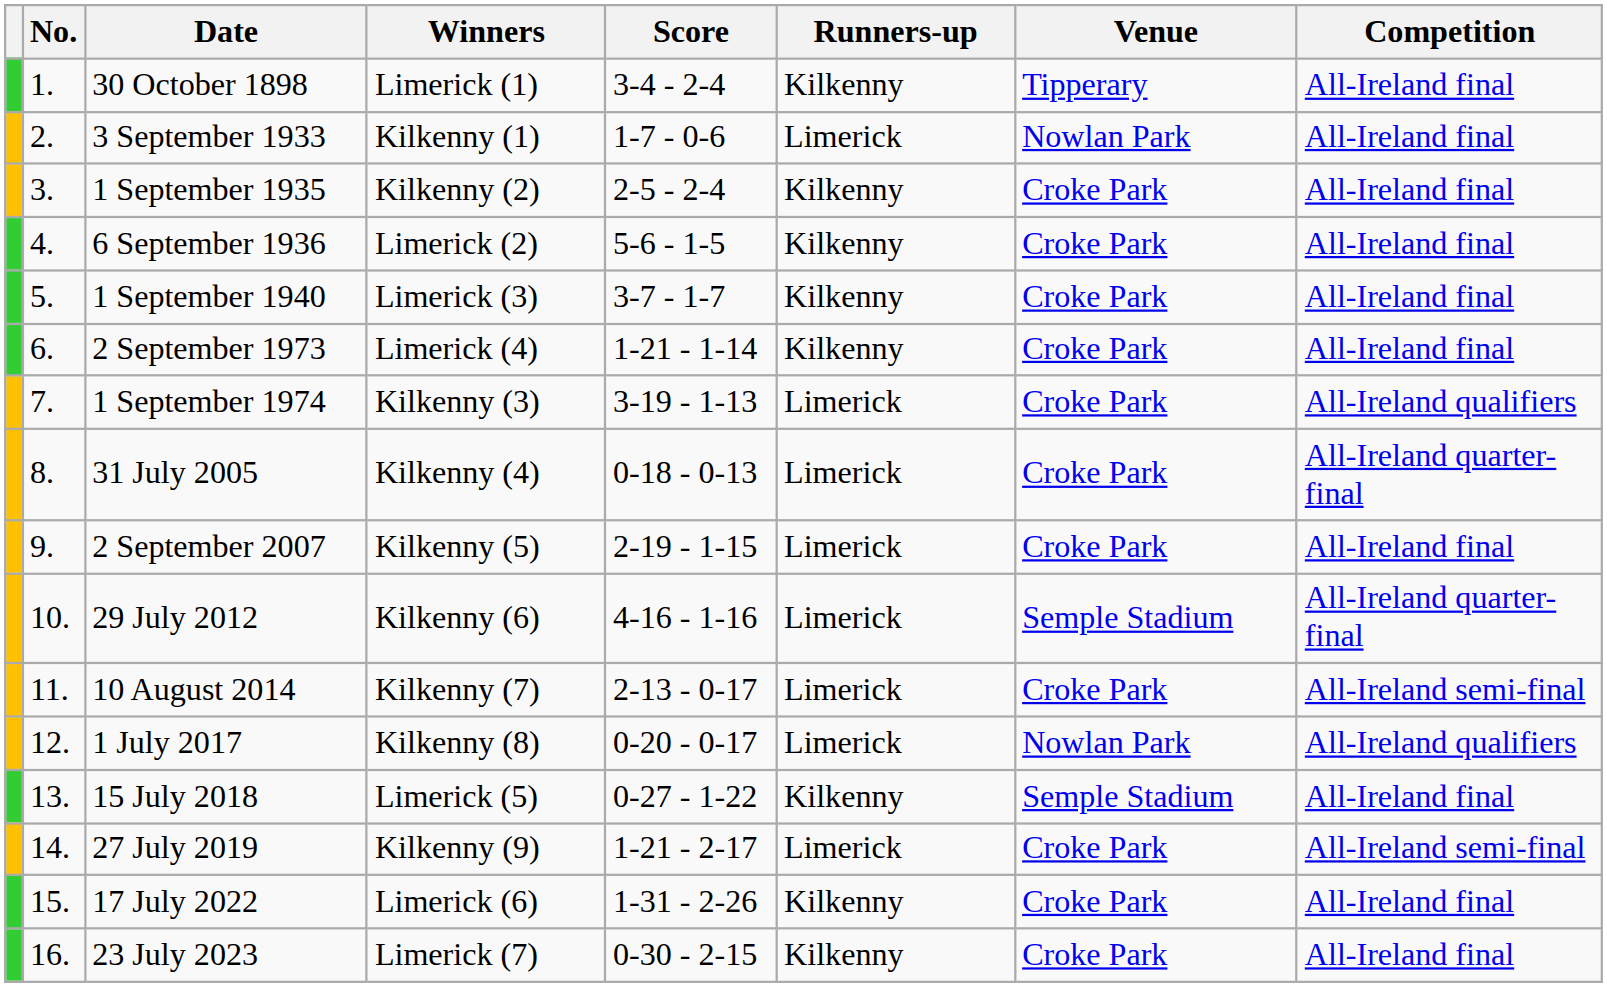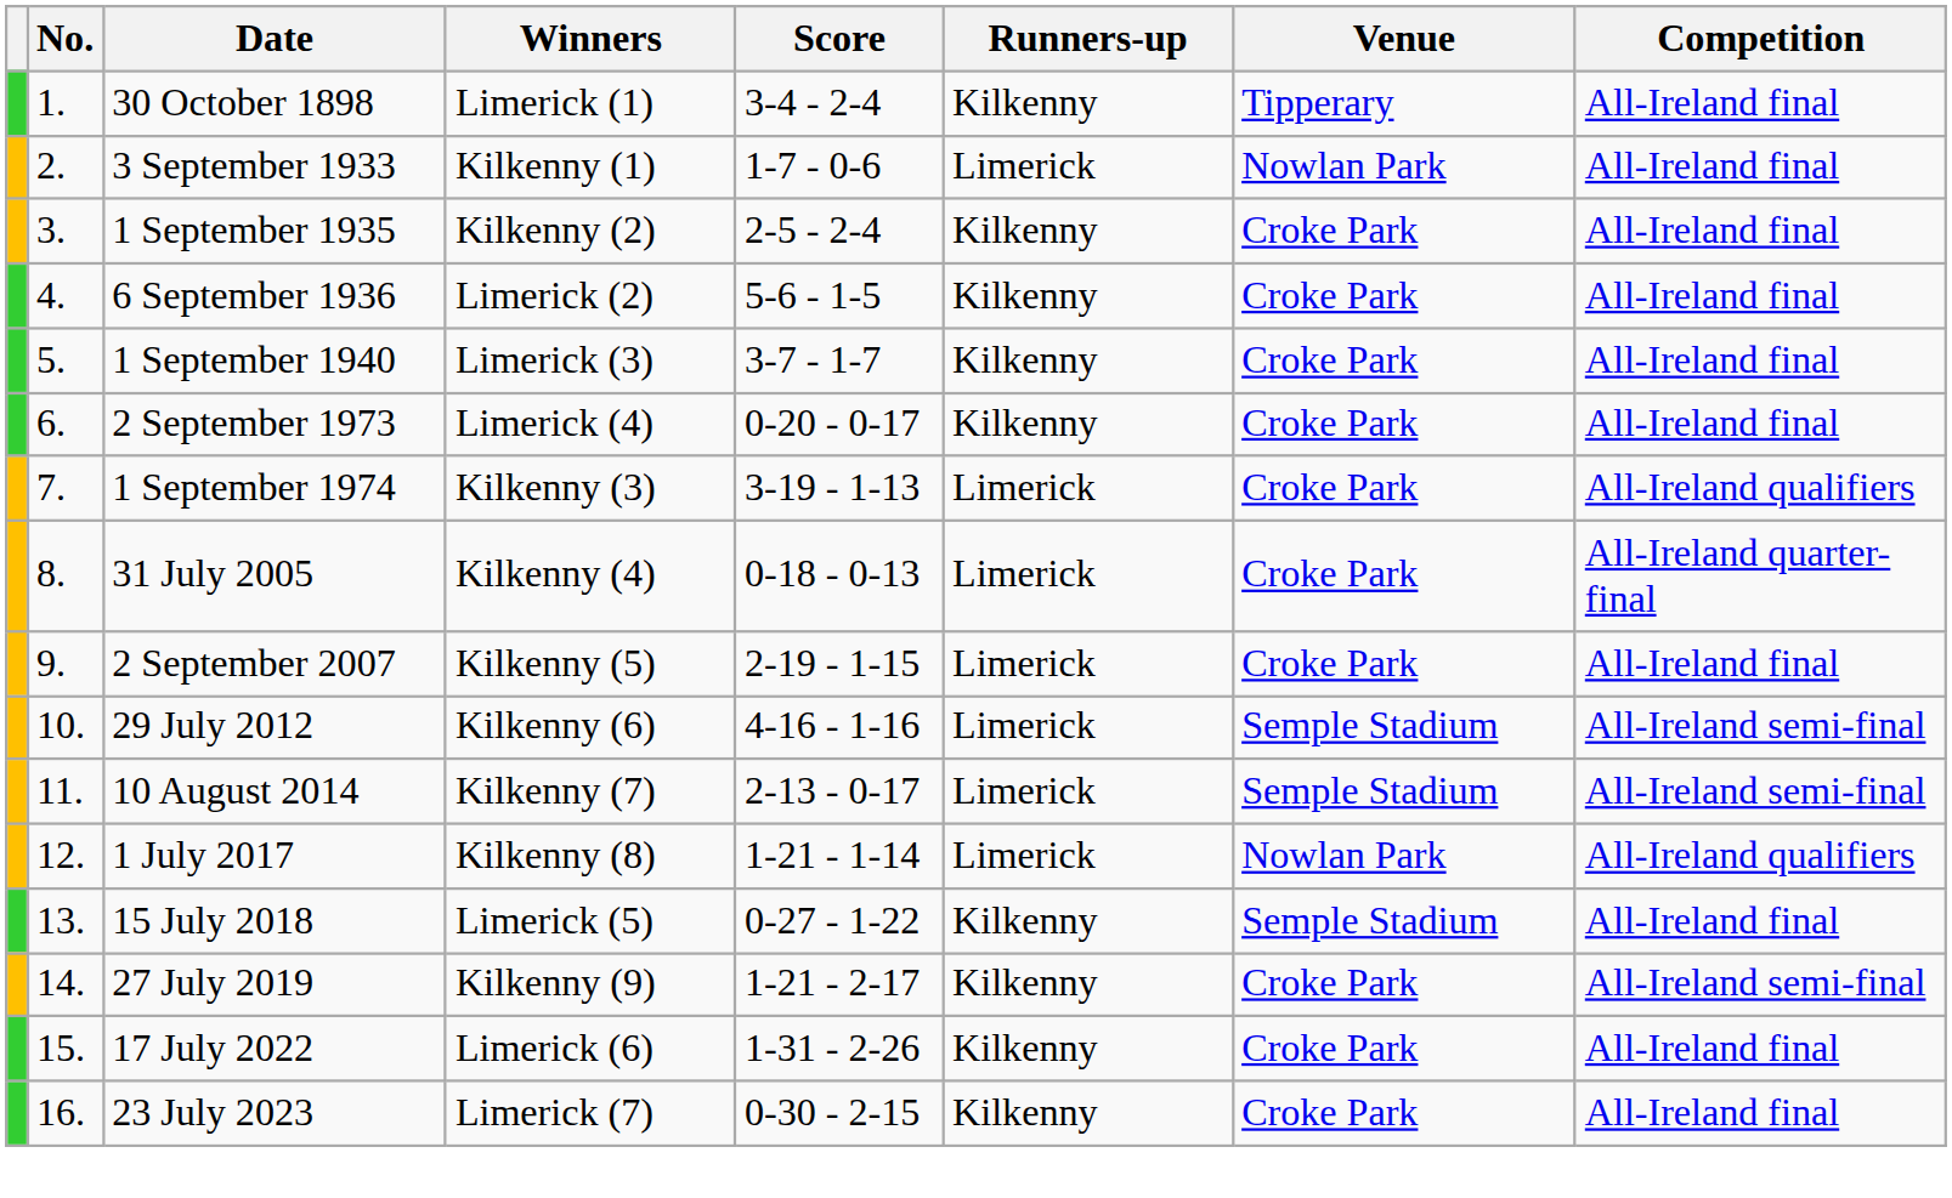2 September 1973 | Score: 1-21 - 1-14 -> 0-20 - 0-17
29 July 2012 | Competition: All-Ireland quarter-final -> All-Ireland semi-final
10 August 2014 | Venue: Croke Park -> Semple Stadium
1 July 2017 | Score: 0-20 - 0-17 -> 1-21 - 1-14
27 July 2019 | Runners-up: Limerick -> Kilkenny
